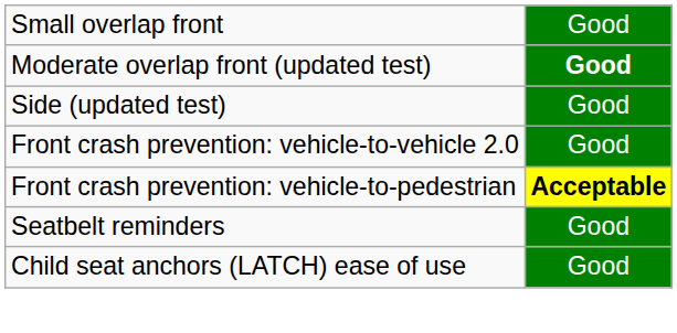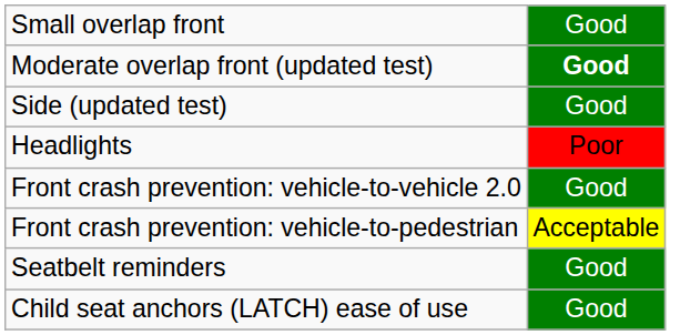+ row: Headlights | Poor
Front crash prevention: vehicle-to-pedestrian | column 2: bold -> normal
